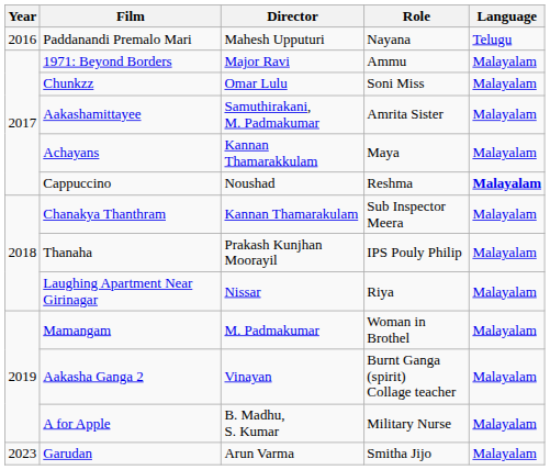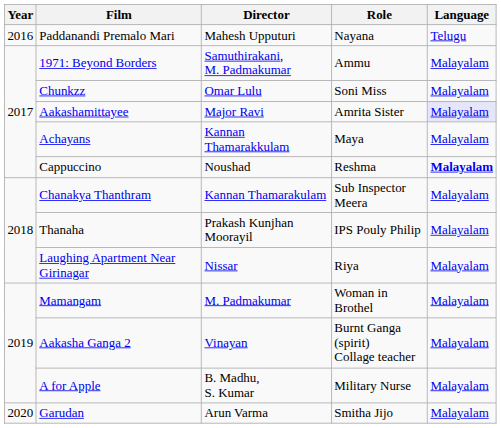1971: Beyond Borders | Director: Major Ravi -> Samuthirakani, M. Padmakumar
Aakashamittayee | Director: Samuthirakani, M. Padmakumar -> Major Ravi
Aakashamittayee | Language: no background -> lavender background
Garudan | Year: 2023 -> 2020
